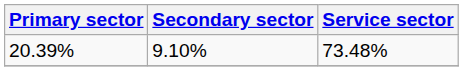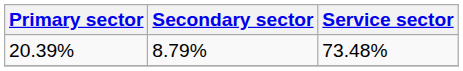20.39% | Secondary sector: 9.10% -> 8.79%
